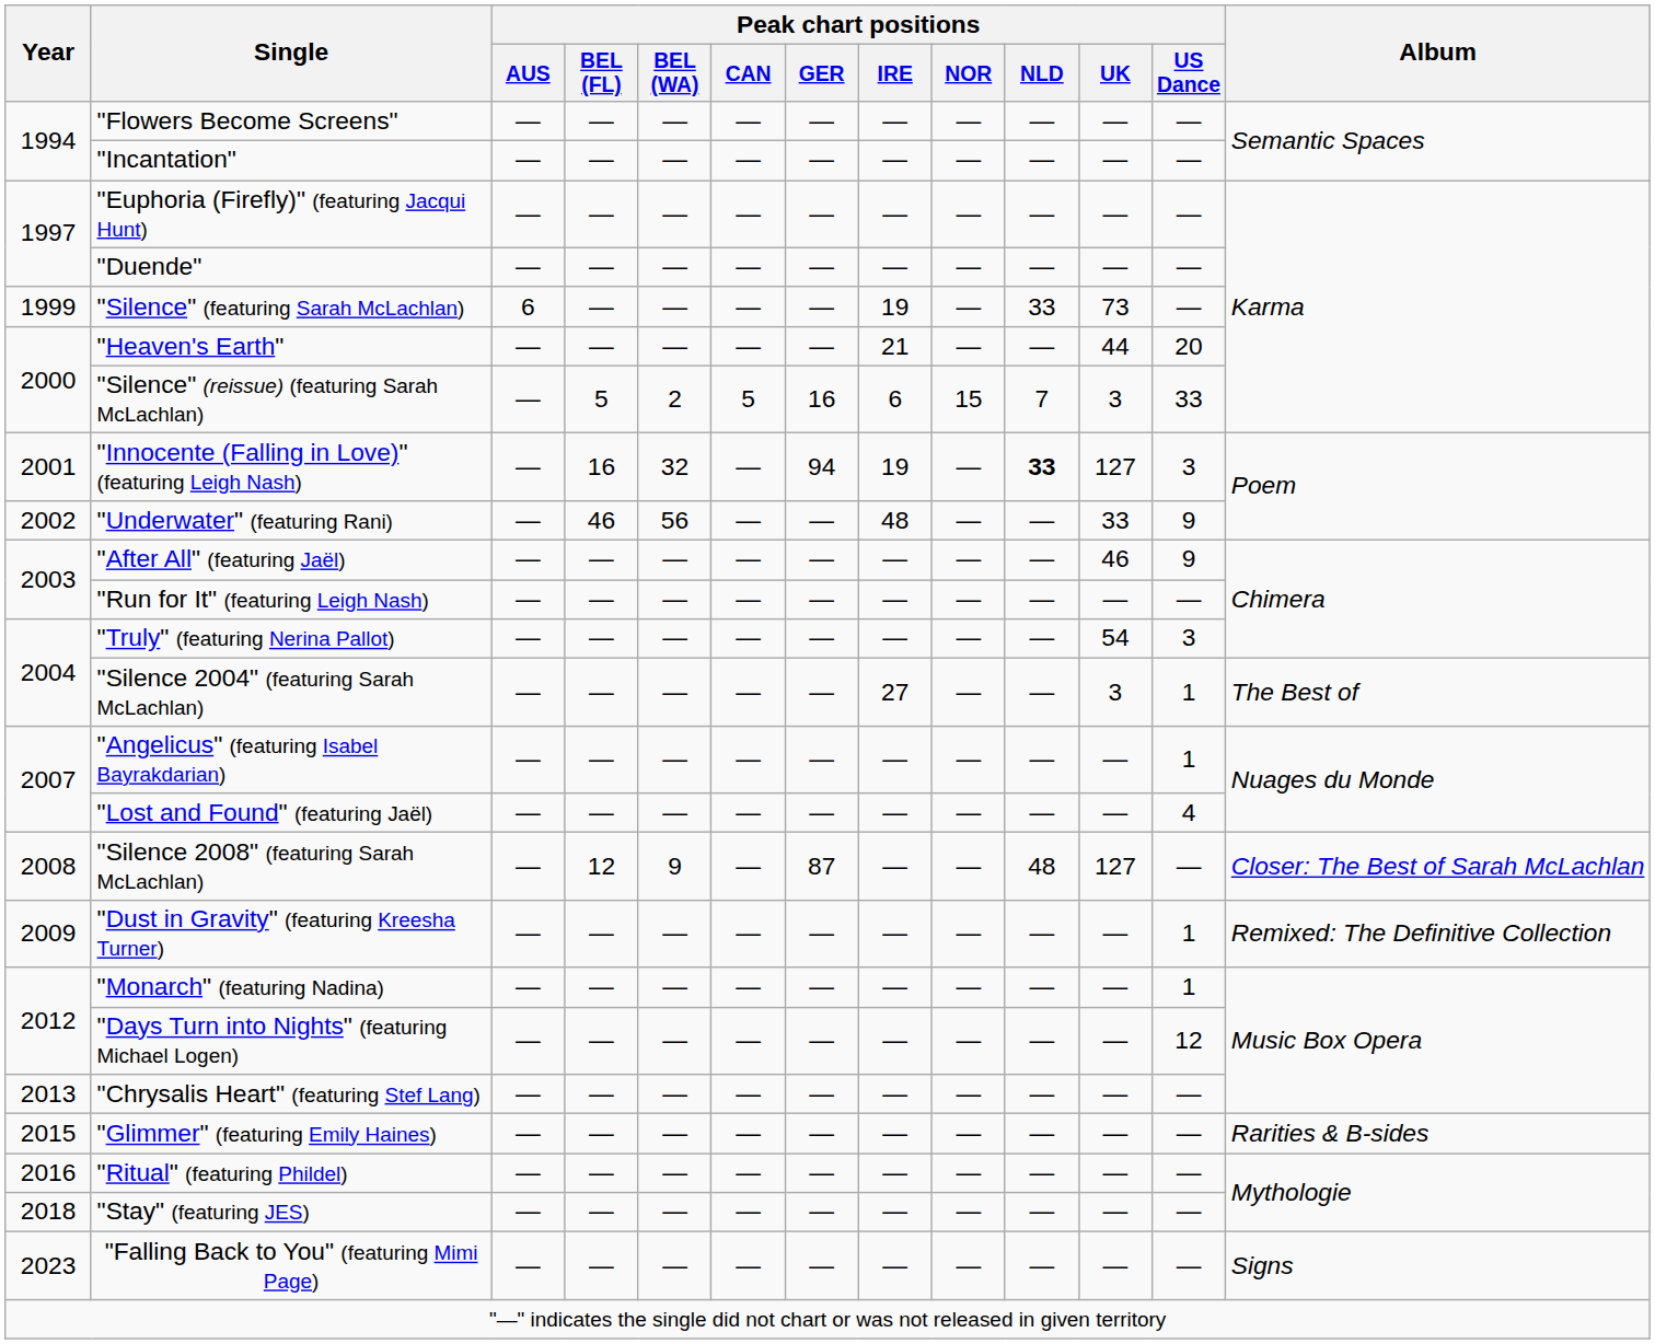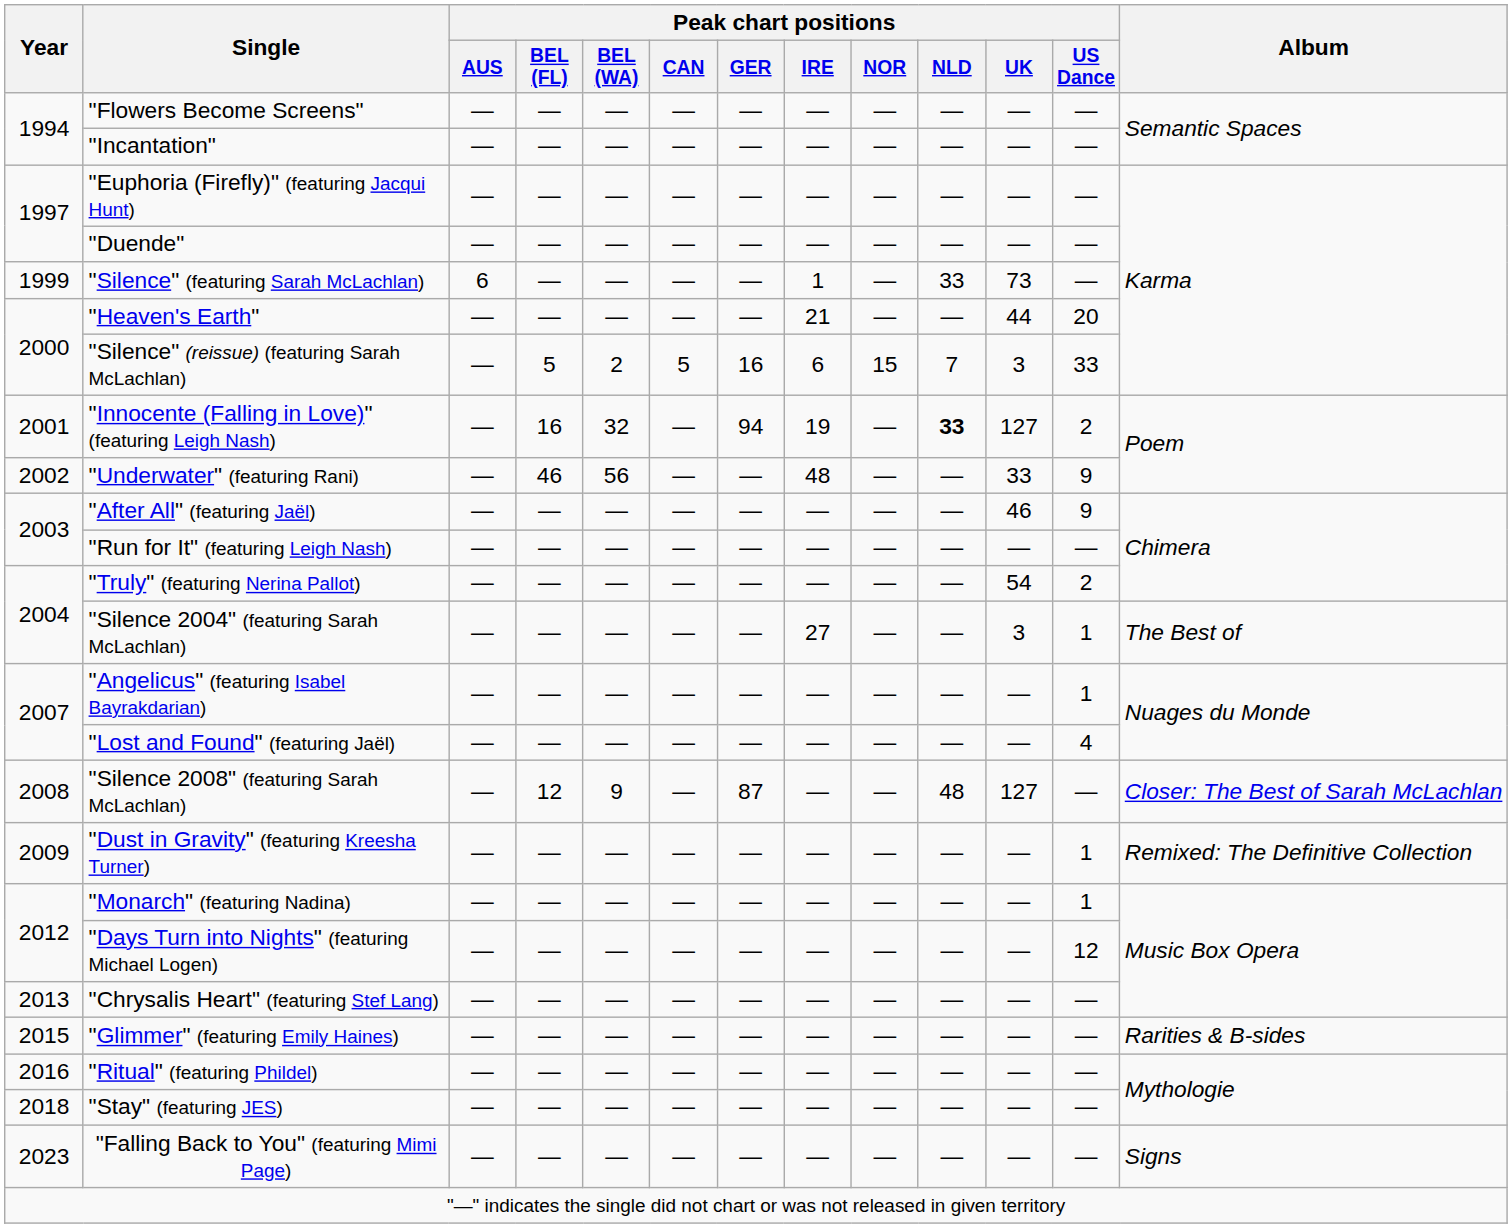"Silence" (featuring Sarah McLachlan) | Peak chart positions / IRE: 19 -> 1
"Innocente (Falling in Love)" (featuring Leigh Nash) | Peak chart positions / US Dance: 3 -> 2
"Truly" (featuring Nerina Pallot) | Peak chart positions / US Dance: 3 -> 2
